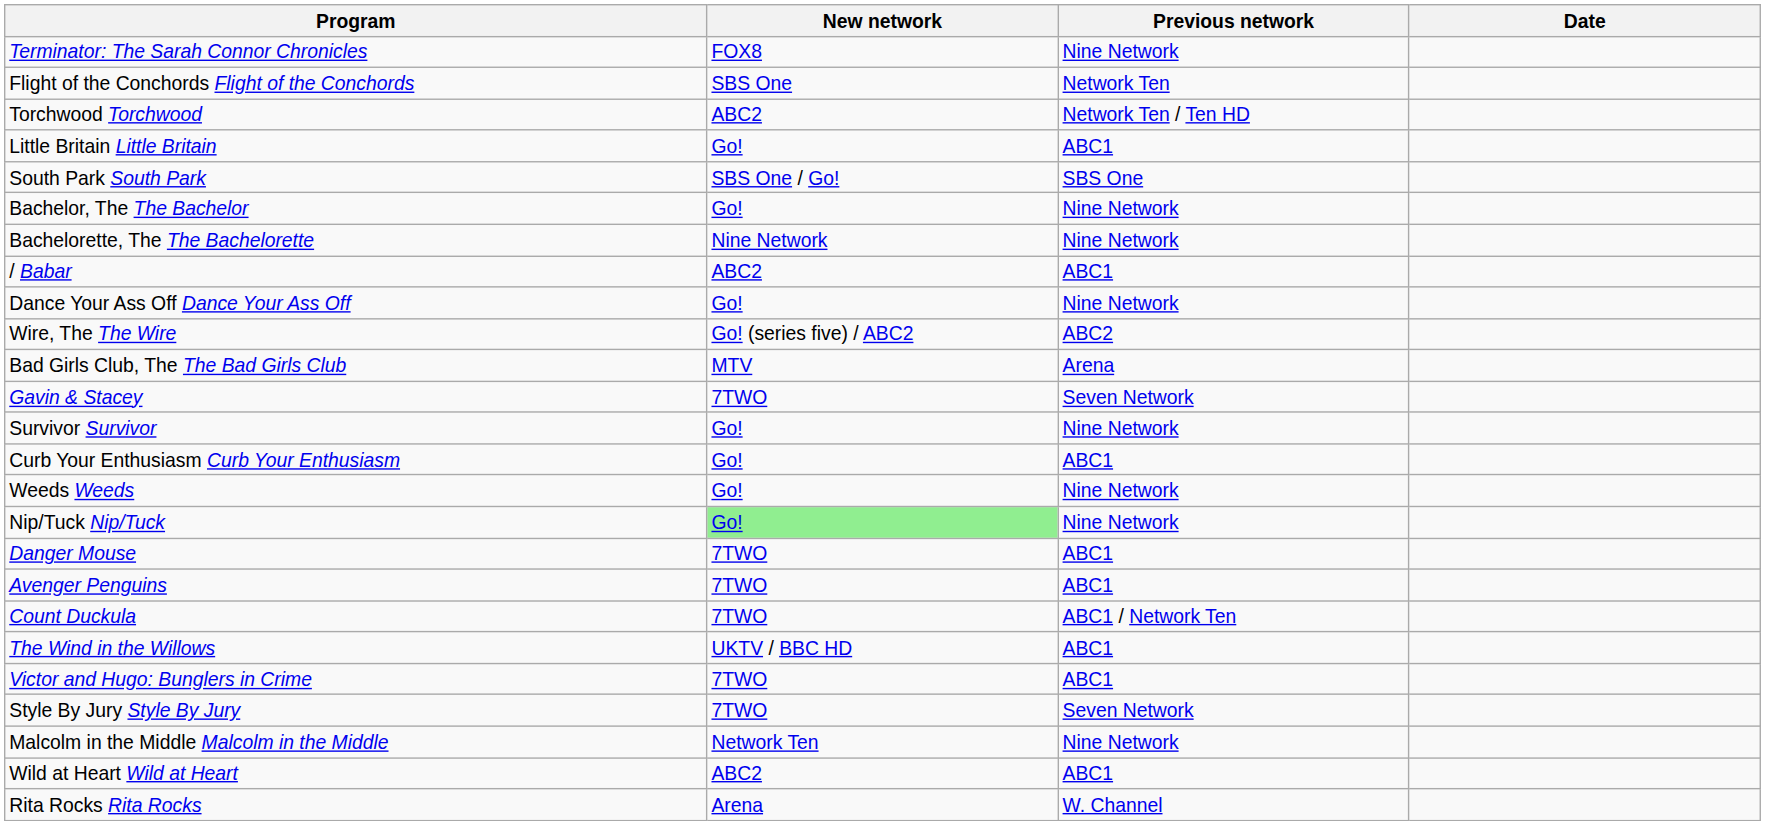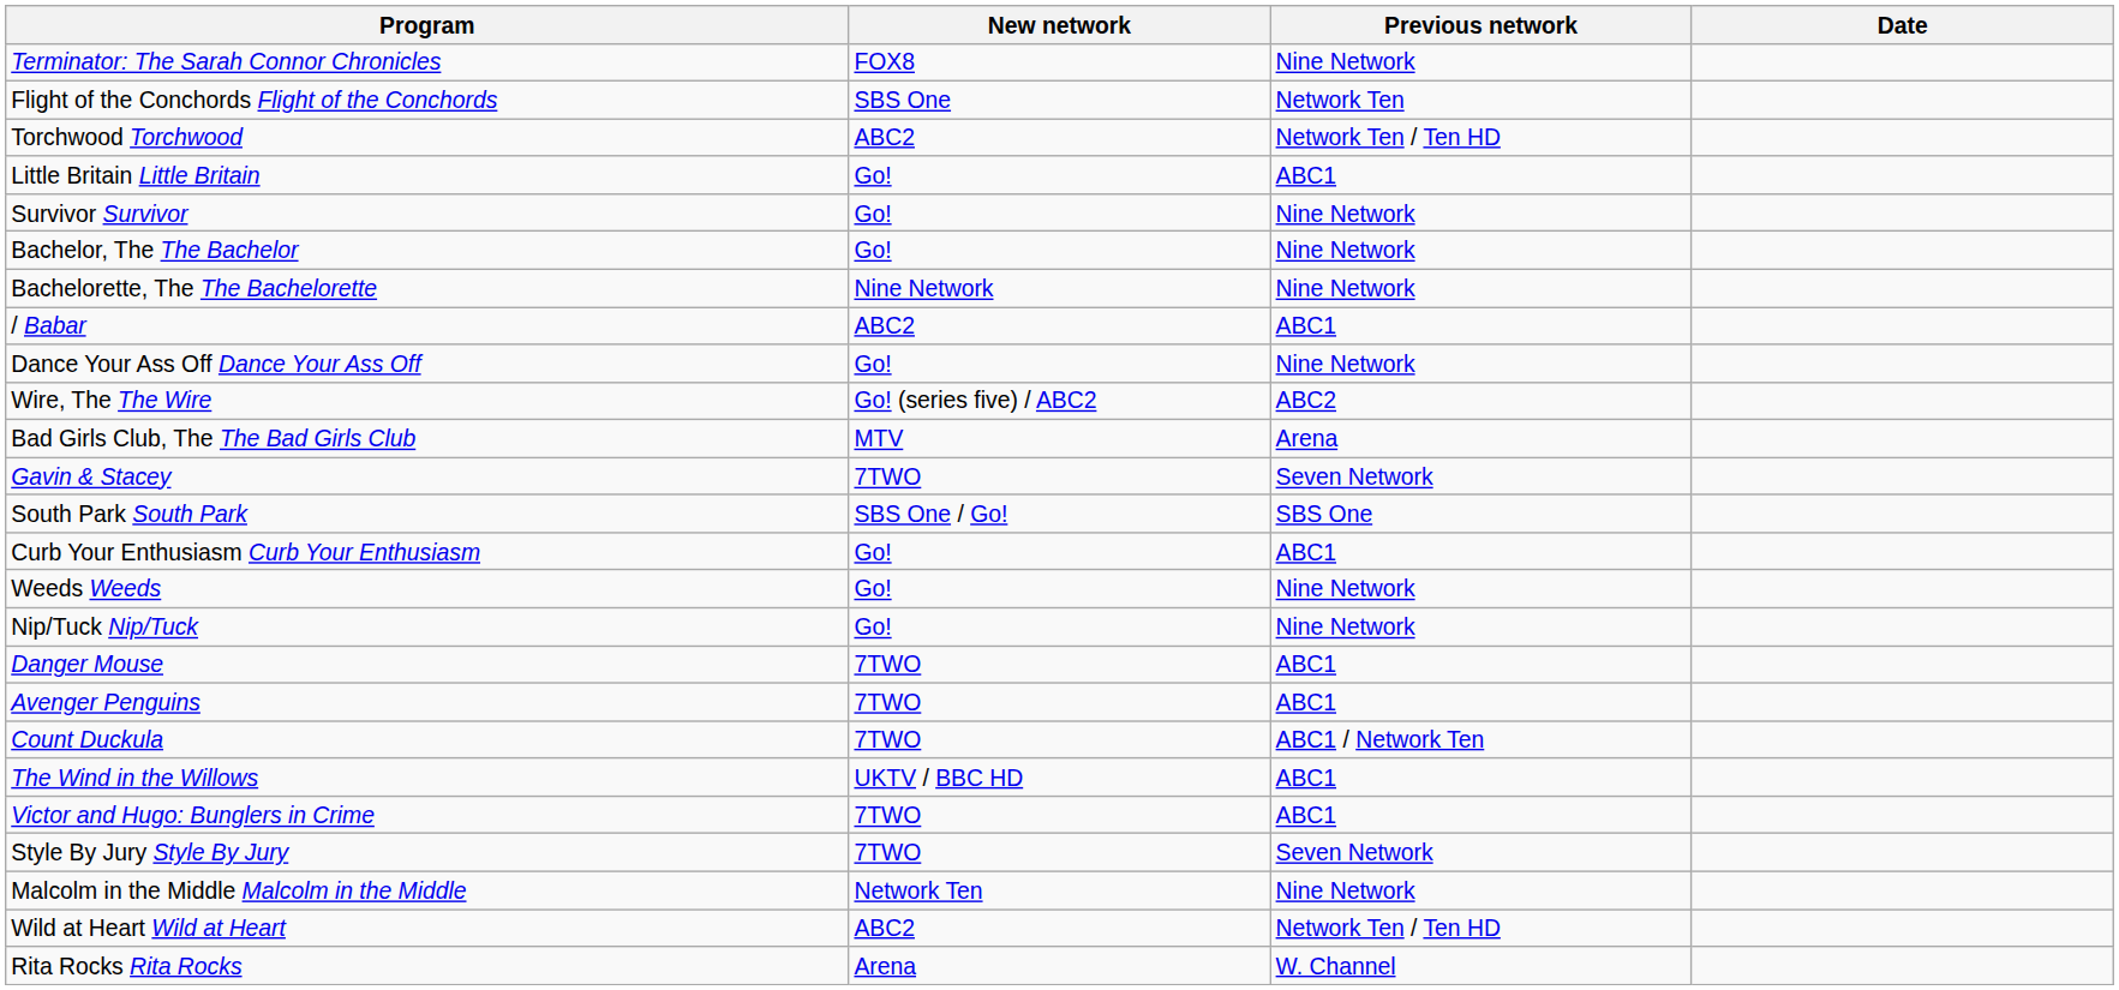rows swapped: Survivor Survivor <-> South Park South Park
Nip/Tuck Nip/Tuck | New network: lightgreen background -> no background
Wild at Heart Wild at Heart | Previous network: ABC1 -> Network Ten / Ten HD
